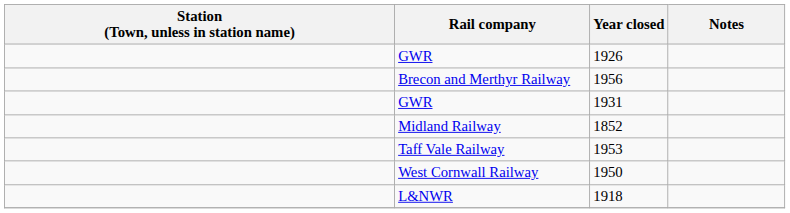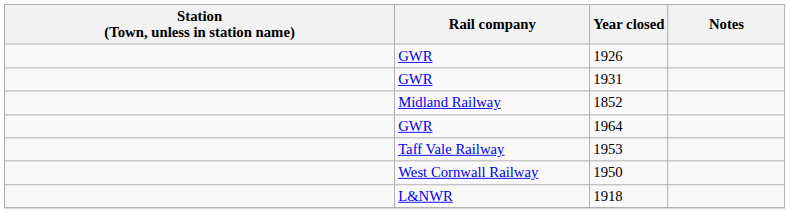- row: Brecon and Merthyr Railway | 1956
+ row: GWR | 1964
